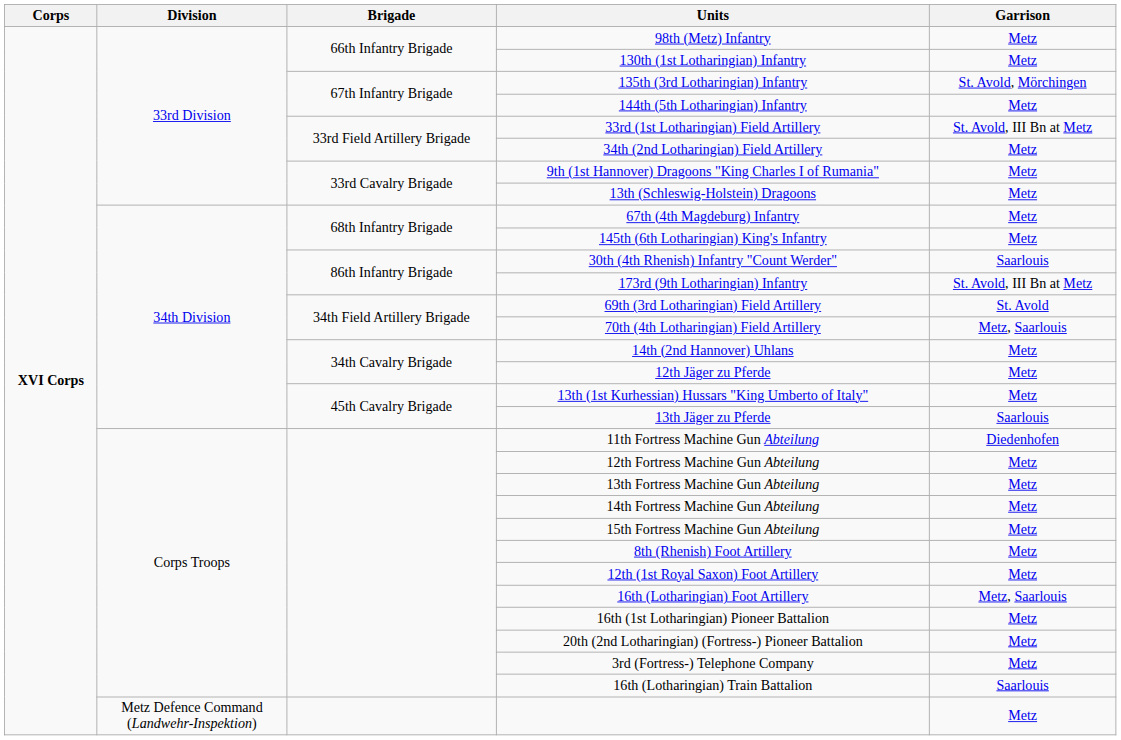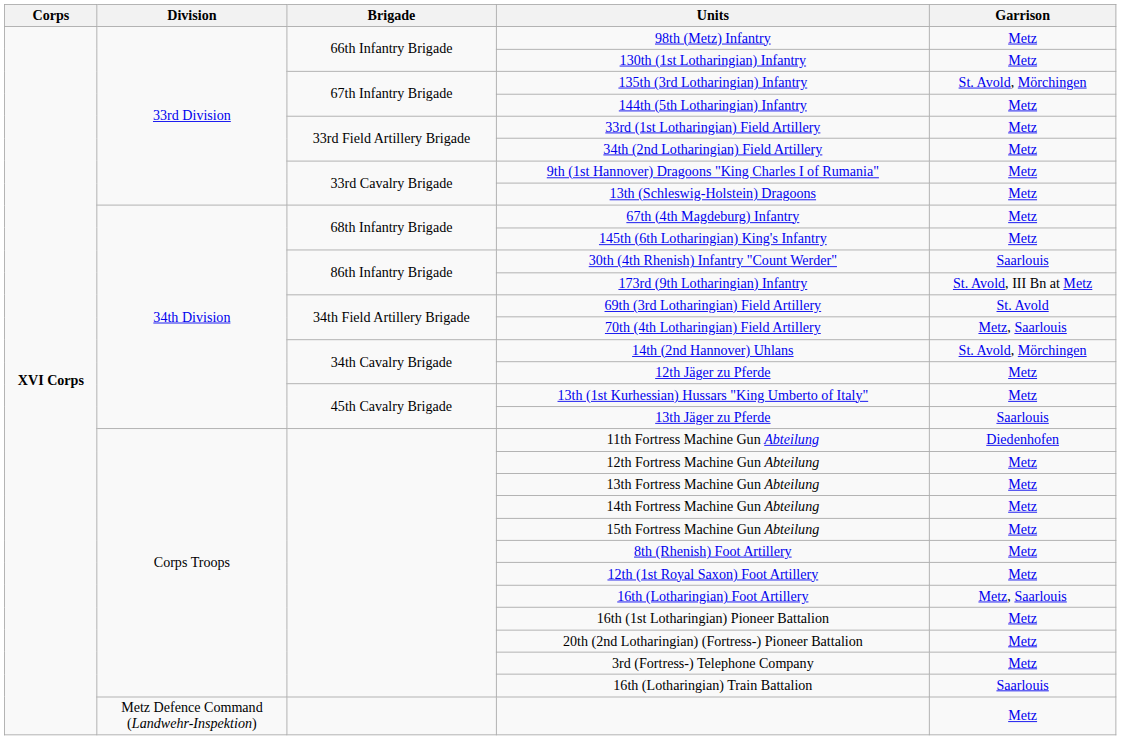33rd (1st Lotharingian) Field Artillery | Garrison: St. Avold, III Bn at Metz -> Metz
14th (2nd Hannover) Uhlans | Garrison: Metz -> St. Avold, Mörchingen
